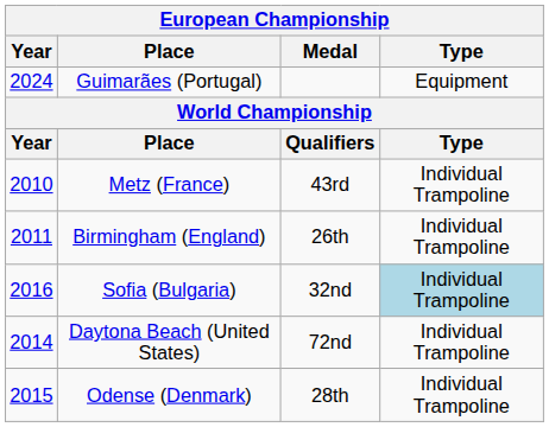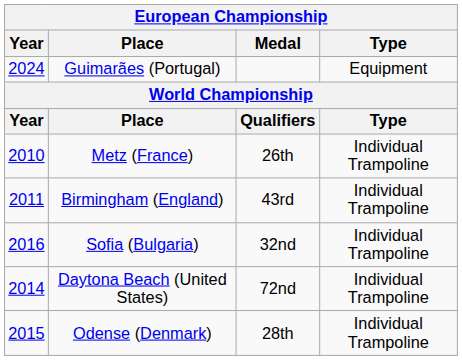Metz (France) | Medal: 43rd -> 26th
Birmingham (England) | Medal: 26th -> 43rd
Sofia (Bulgaria) | Type: lightblue background -> no background
